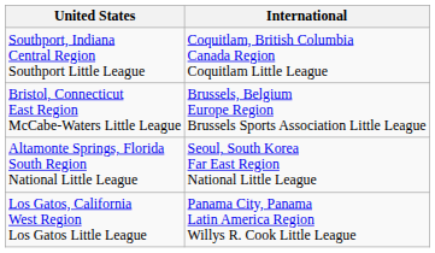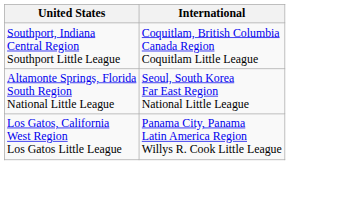- row: Bristol, Connecticut East Region McCabe-Waters Little League | Brussels, Belgium Europe Region Brussels Sports Association Little League
